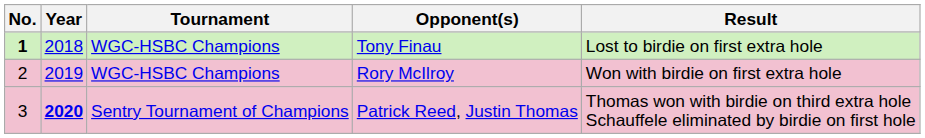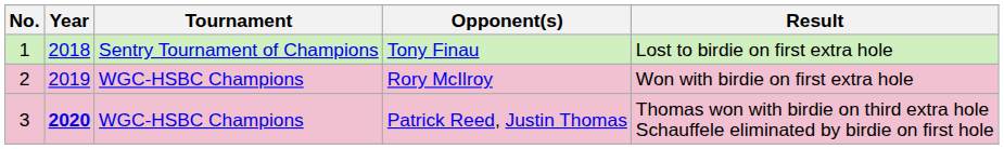Tony Finau | No.: bold -> normal
Tony Finau | Tournament: WGC-HSBC Champions -> Sentry Tournament of Champions
Patrick Reed, Justin Thomas | Tournament: Sentry Tournament of Champions -> WGC-HSBC Champions
